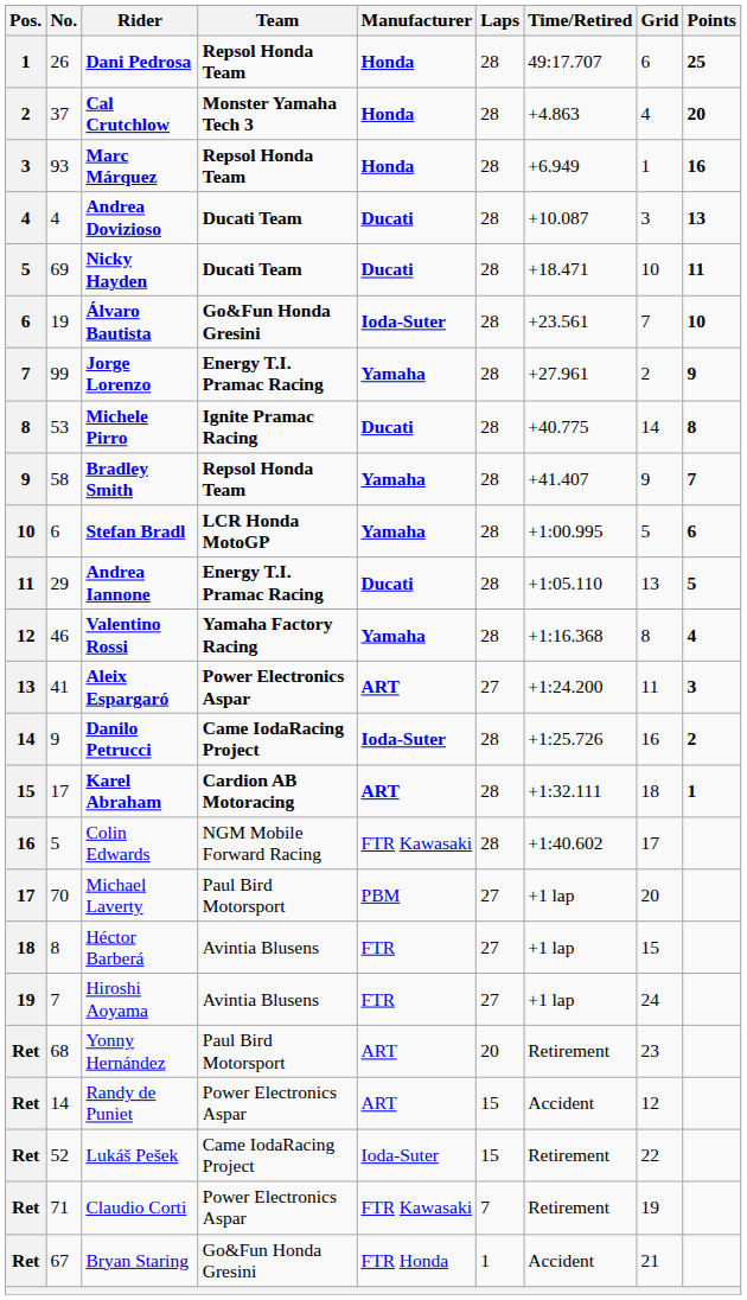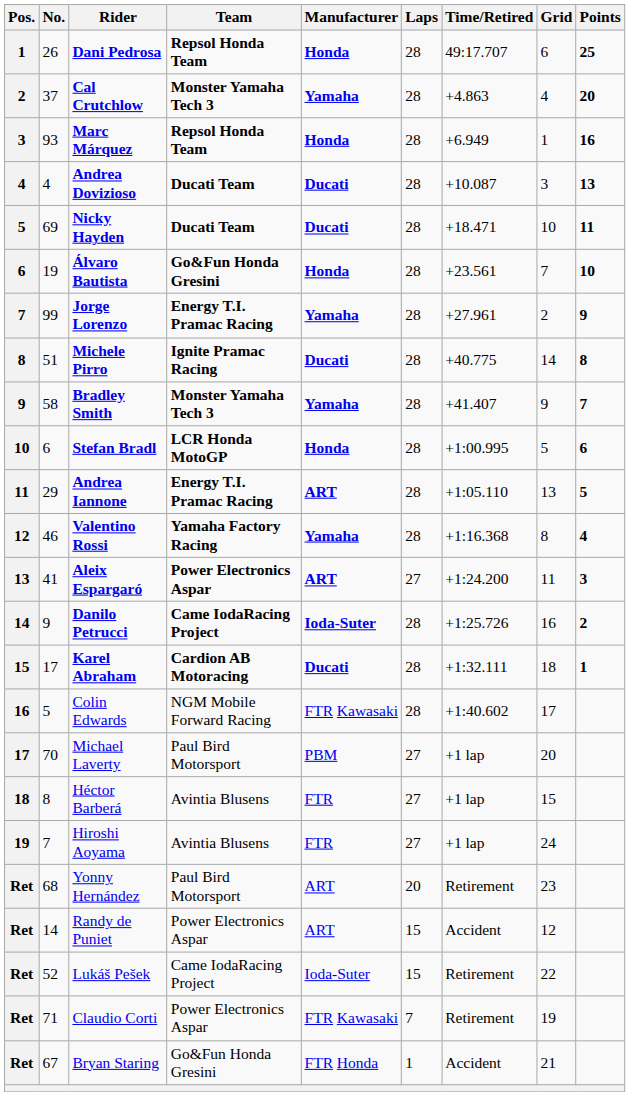Cal Crutchlow | Manufacturer: Honda -> Yamaha
Álvaro Bautista | Manufacturer: Ioda-Suter -> Honda
Michele Pirro | No.: 53 -> 51
Bradley Smith | Team: Repsol Honda Team -> Monster Yamaha Tech 3
Stefan Bradl | Manufacturer: Yamaha -> Honda
Andrea Iannone | Manufacturer: Ducati -> ART
Karel Abraham | Manufacturer: ART -> Ducati
